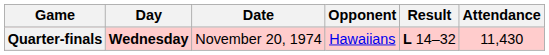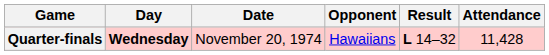Quarter-finals | Attendance: 11,430 -> 11,428
